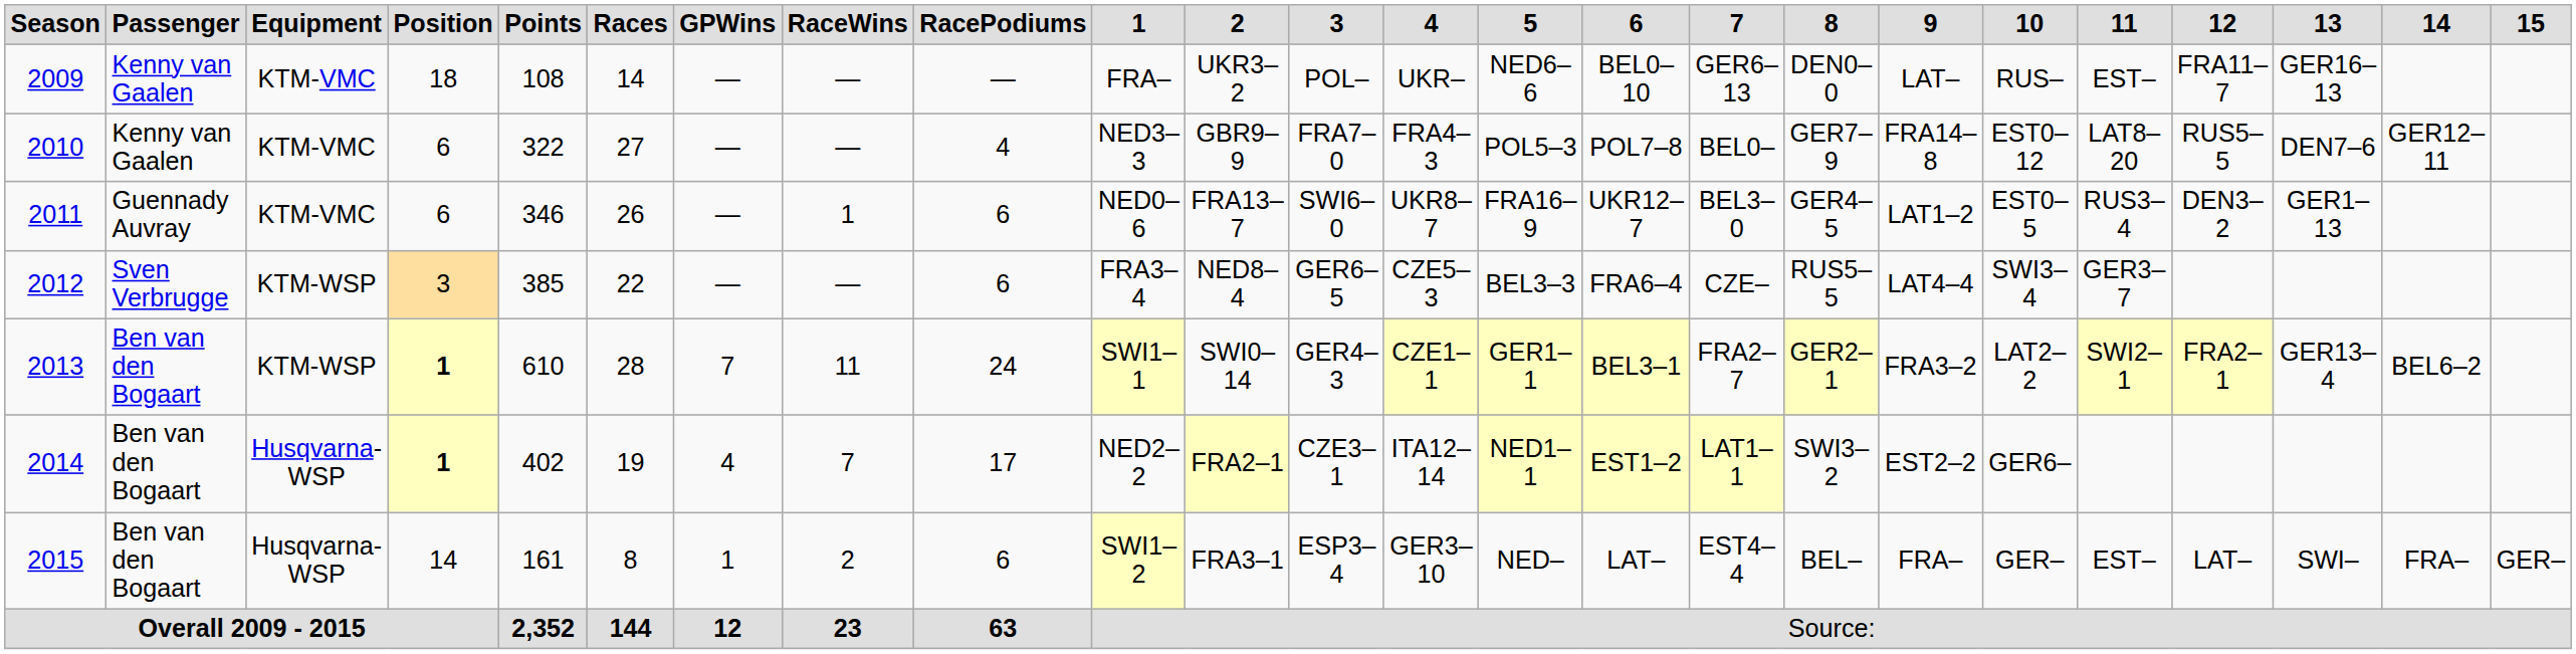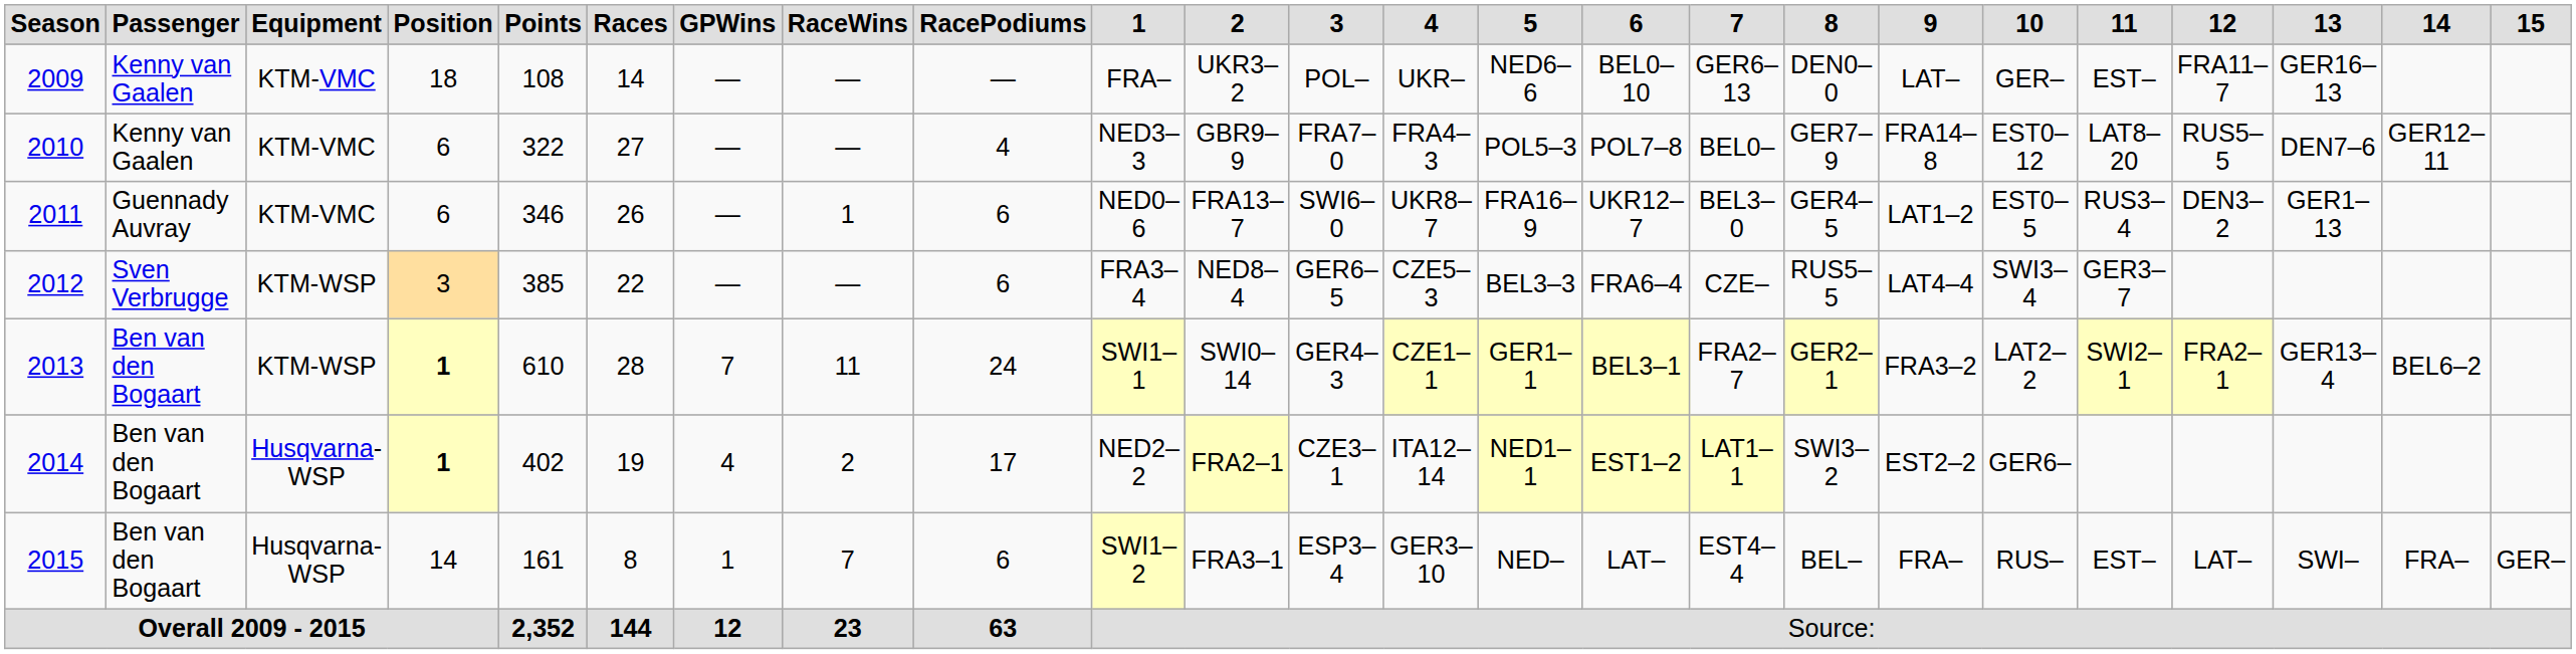2009 | 10: RUS– -> GER–
2014 | RaceWins: 7 -> 2
2015 | RaceWins: 2 -> 7
2015 | 10: GER– -> RUS–
